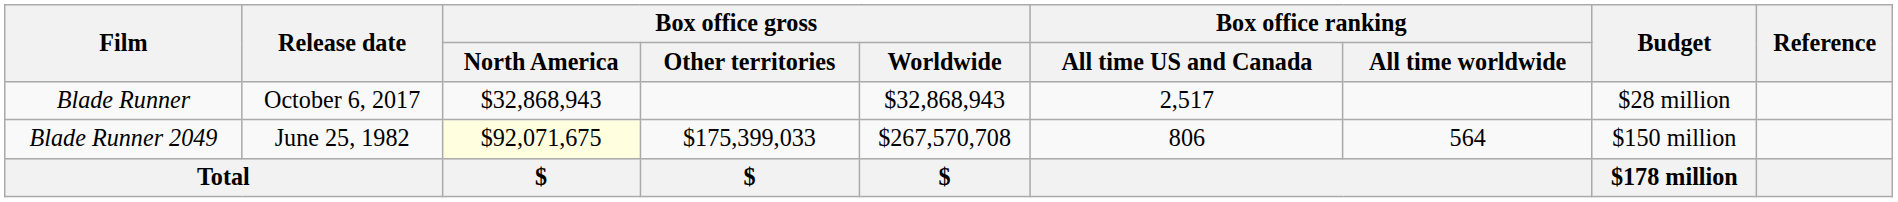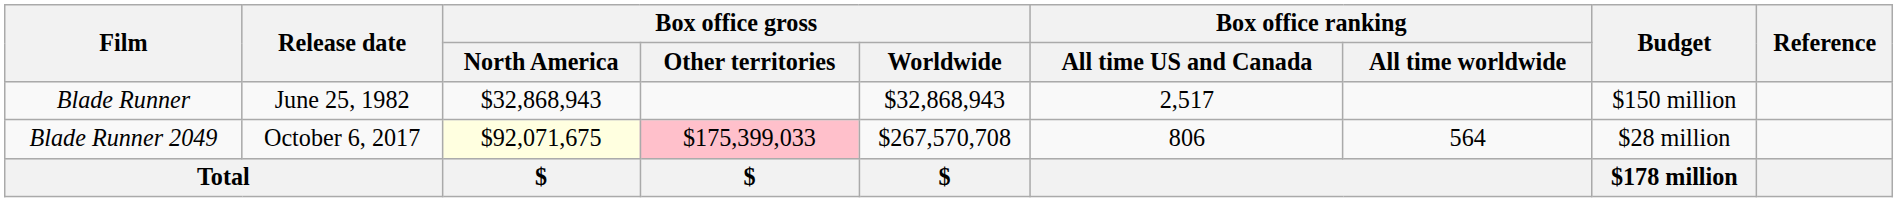Blade Runner | Release date: October 6, 2017 -> June 25, 1982
Blade Runner | Budget: $28 million -> $150 million
Blade Runner 2049 | Release date: June 25, 1982 -> October 6, 2017
Blade Runner 2049 | Box office gross / Other territories: no background -> pink background
Blade Runner 2049 | Budget: $150 million -> $28 million
